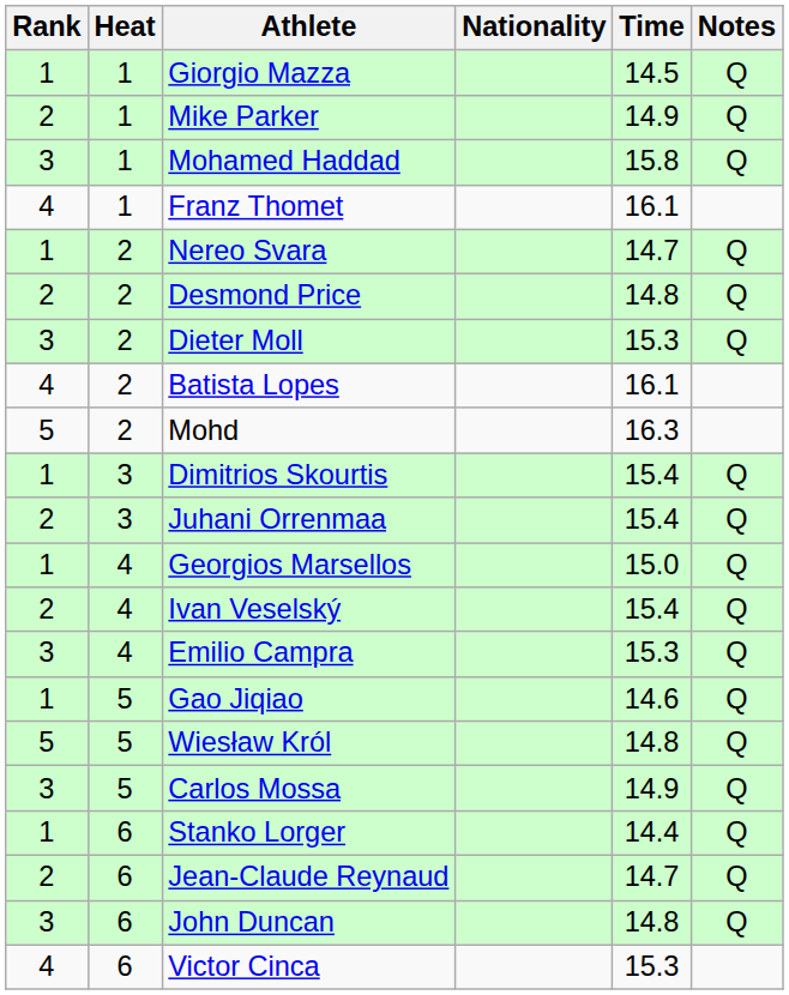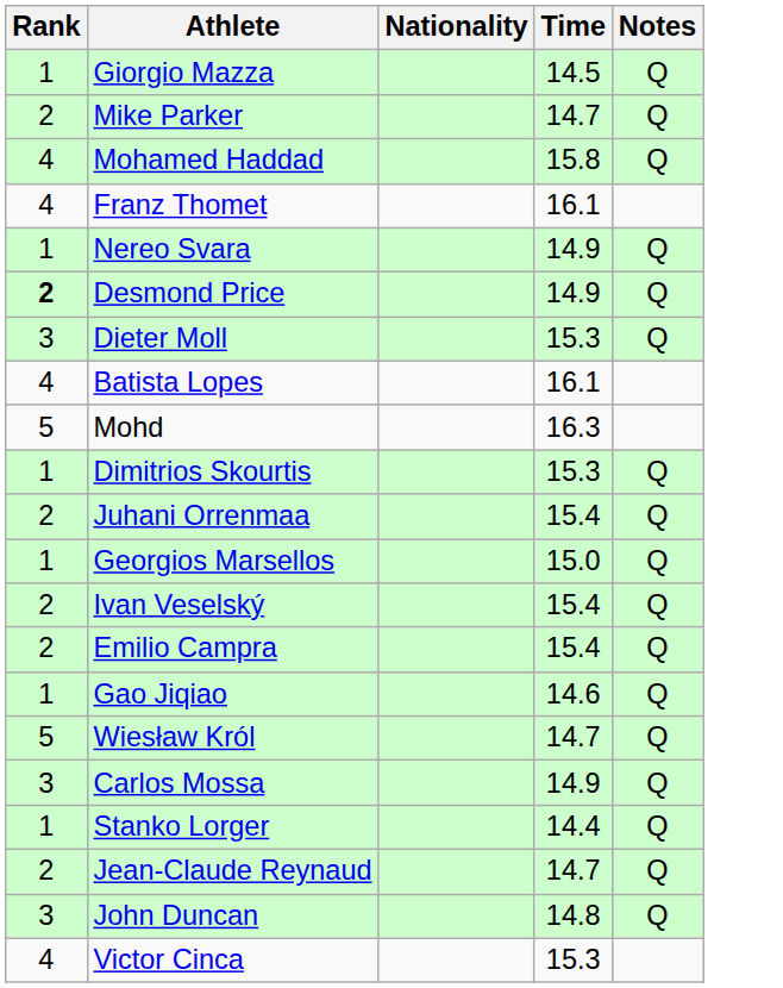- column: Heat | 1 | 1 | 1 | 1 | 2 | 2 | 2 | 2 | 2 | 3 | 3 | 4 | 4 | 4 | 5 | 5 | 5 | 6 | 6 | 6 | 6
Mike Parker | Time: 14.9 -> 14.7
Mohamed Haddad | Rank: 3 -> 4
Nereo Svara | Time: 14.7 -> 14.9
Desmond Price | Rank: normal -> bold
Desmond Price | Time: 14.8 -> 14.9
Dimitrios Skourtis | Time: 15.4 -> 15.3
Emilio Campra | Rank: 3 -> 2
Emilio Campra | Time: 15.3 -> 15.4
Wiesław Król | Time: 14.8 -> 14.7
